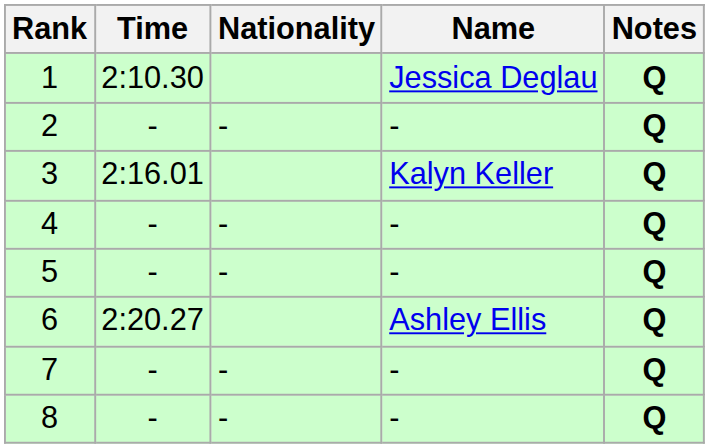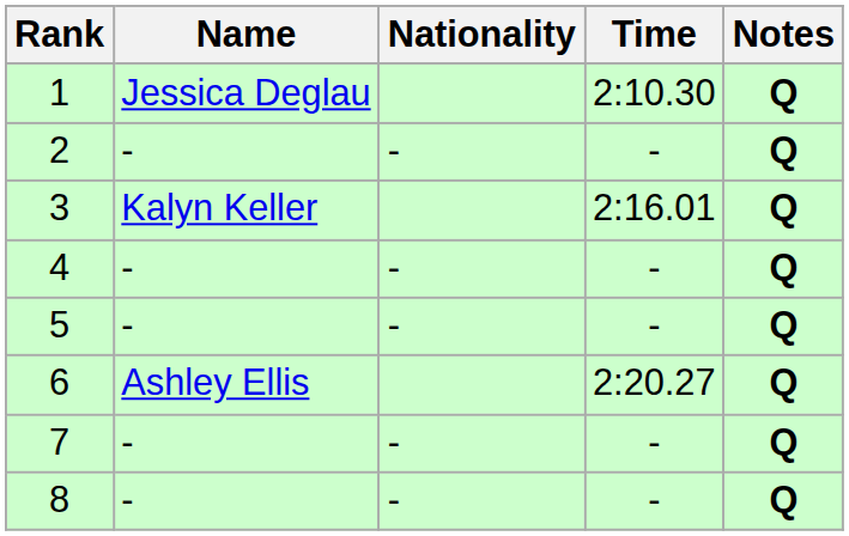columns swapped: Name <-> Time
